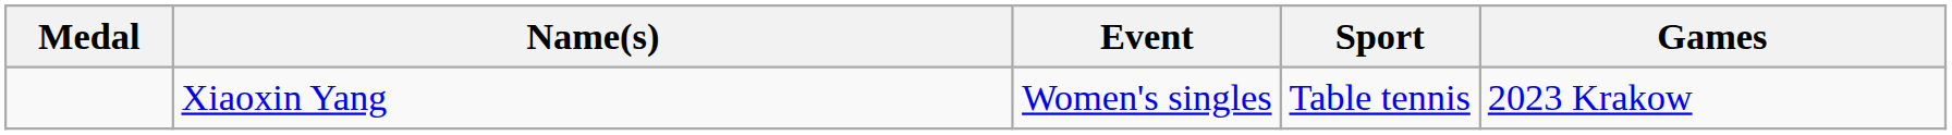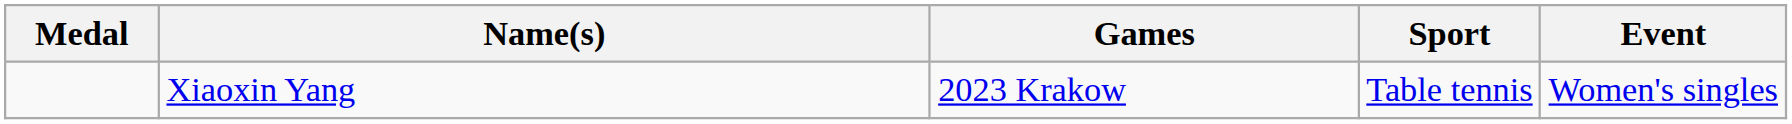columns swapped: Games <-> Event
